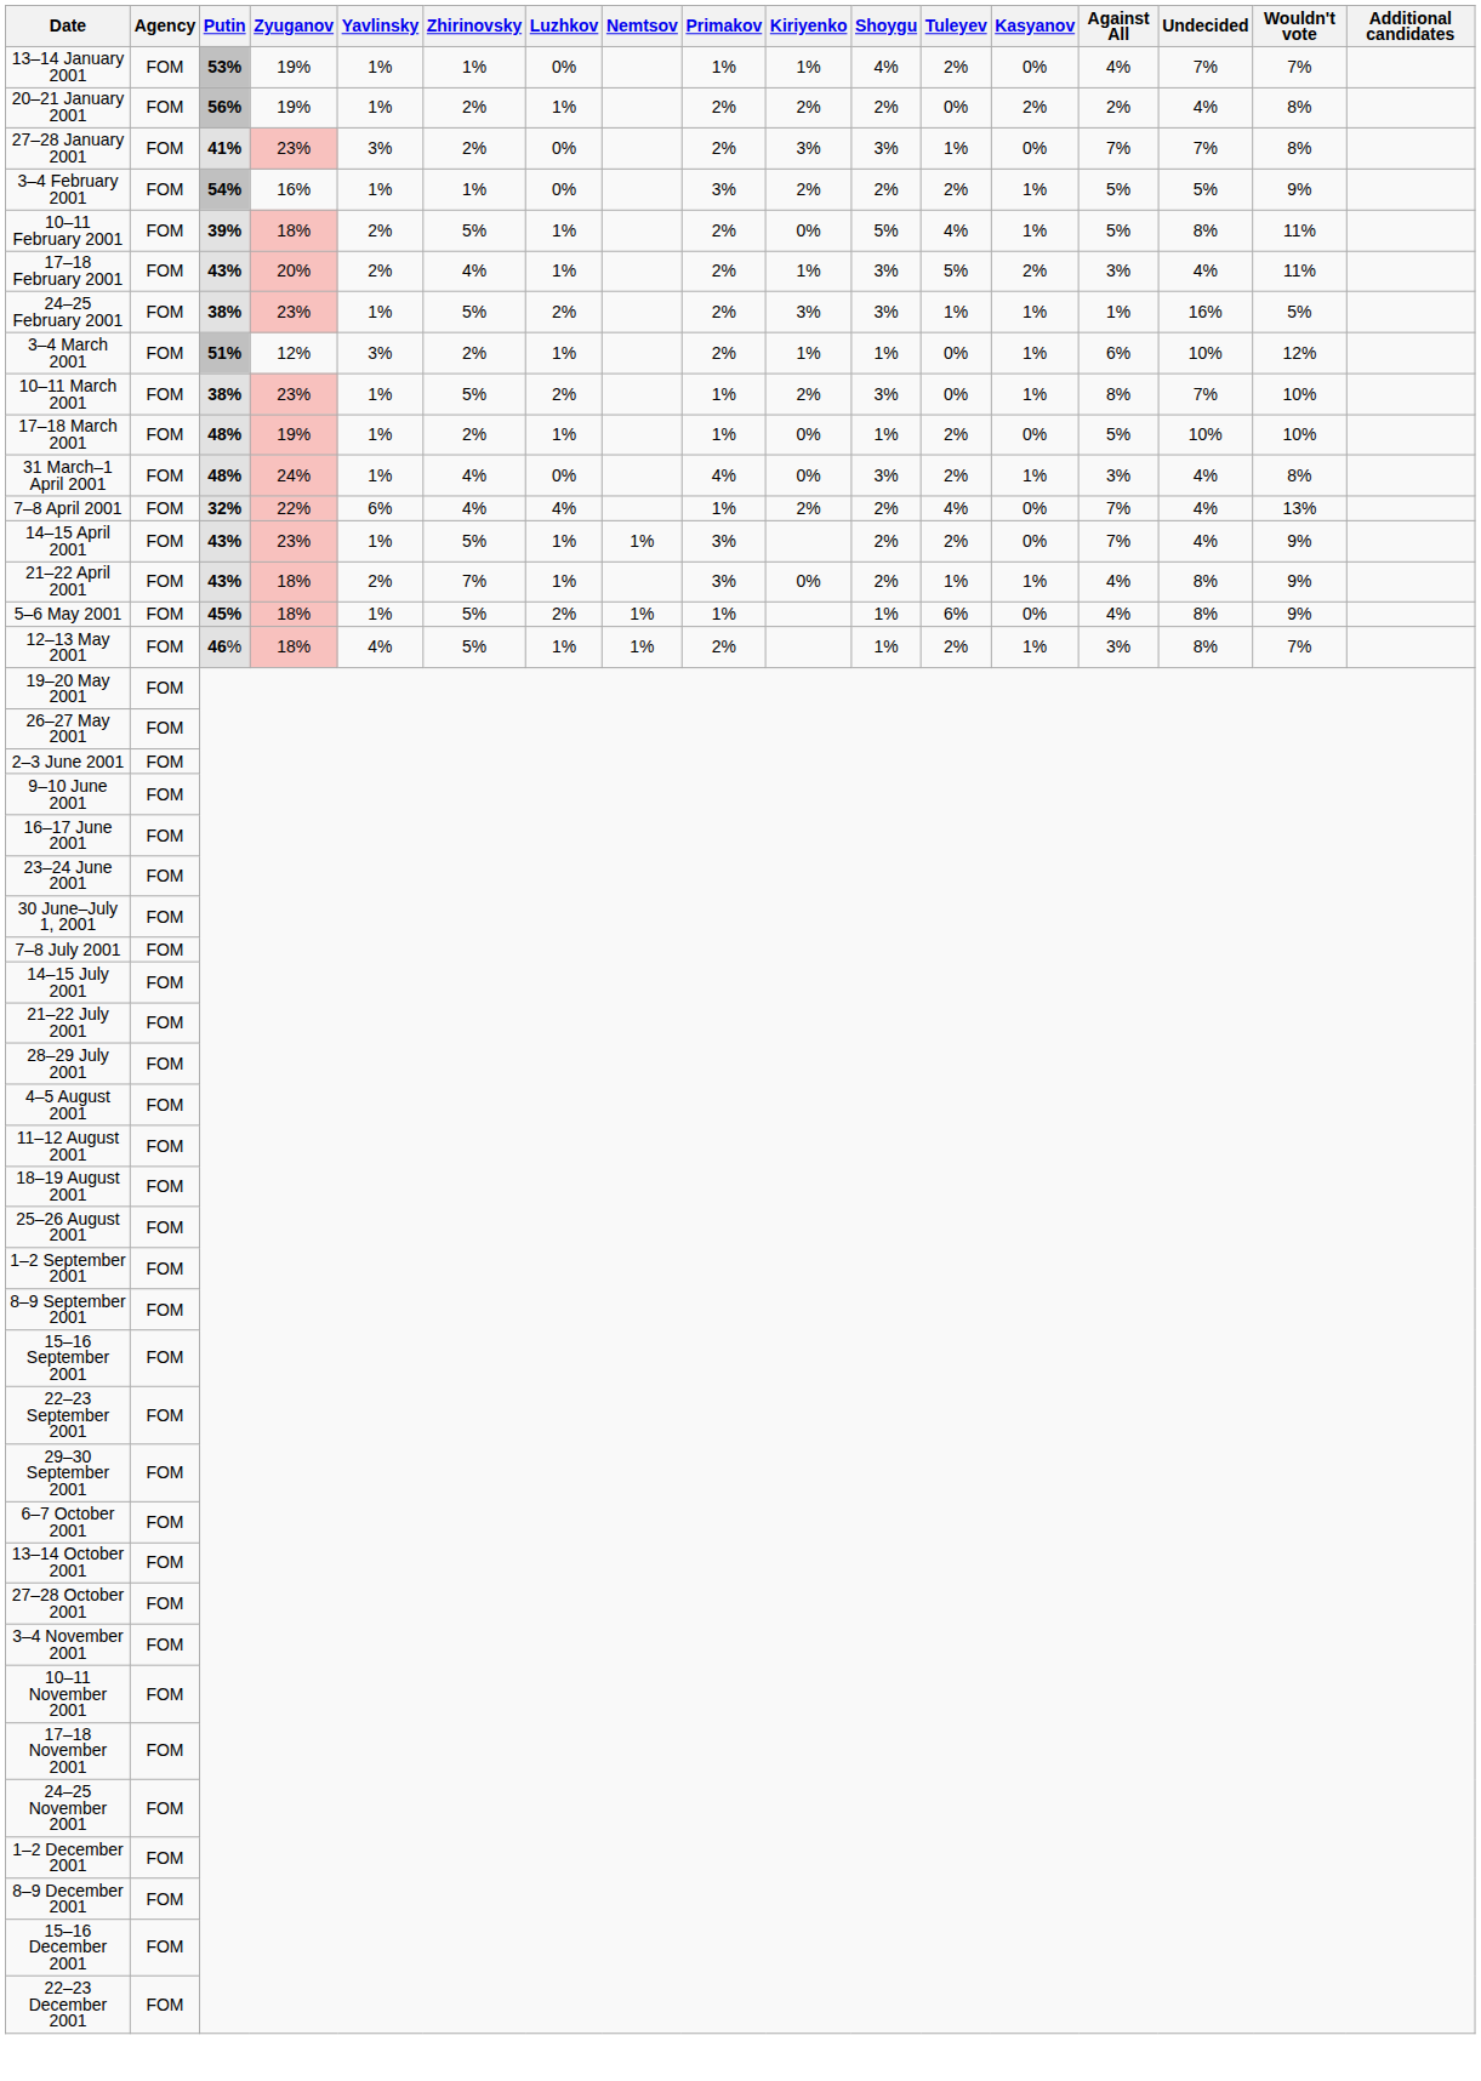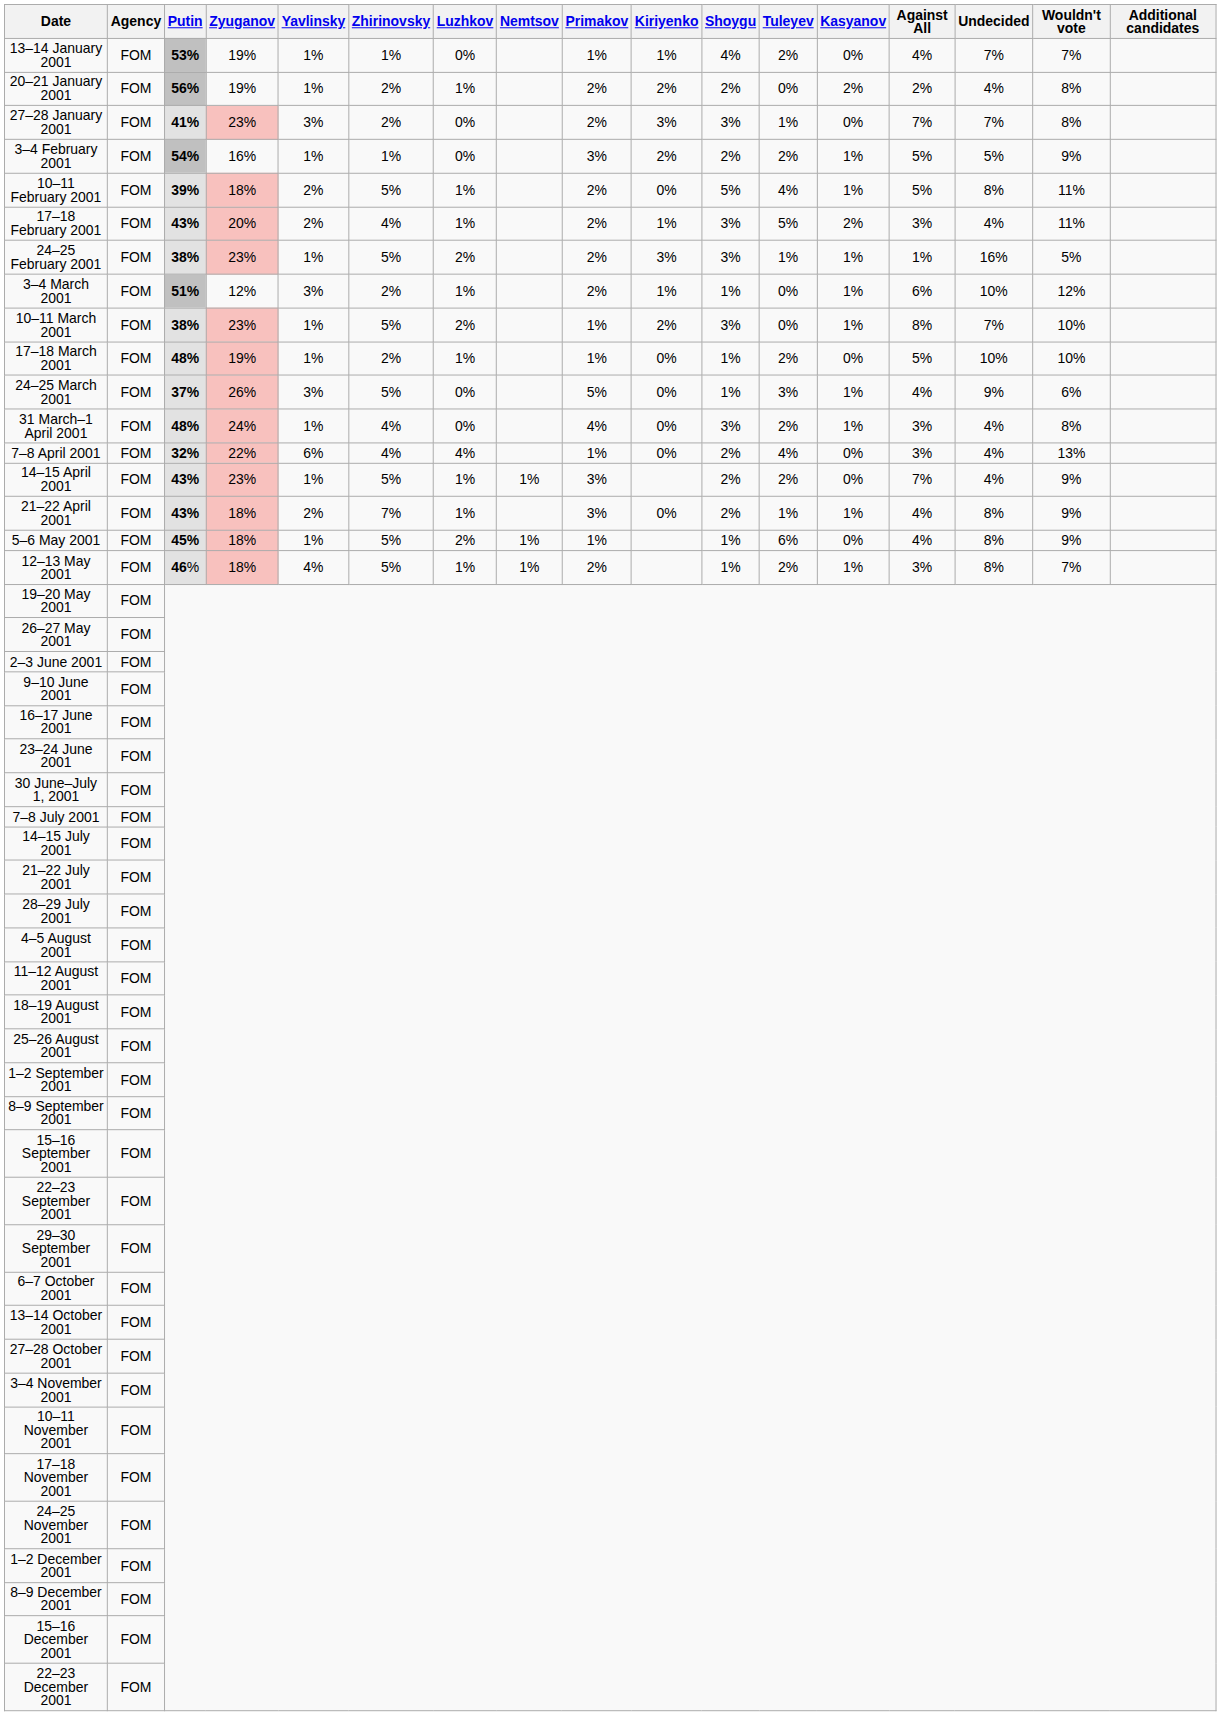+ row: 24–25 March 2001 | FOM | 37% | 26% | 3% | 5% | 0% | 5% | 0% | 1% | 3% | 1% | 4% | 9% | 6%
7–8 April 2001 | Kiriyenko: 2% -> 0%
7–8 April 2001 | Against All: 7% -> 3%
